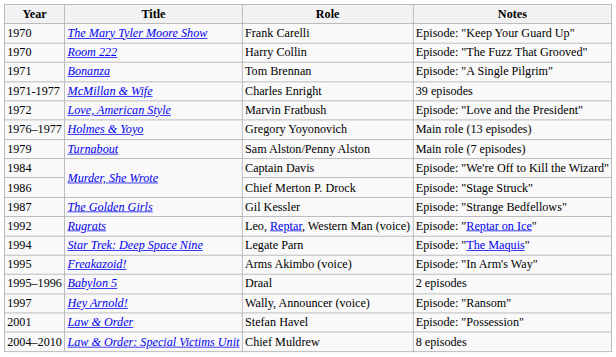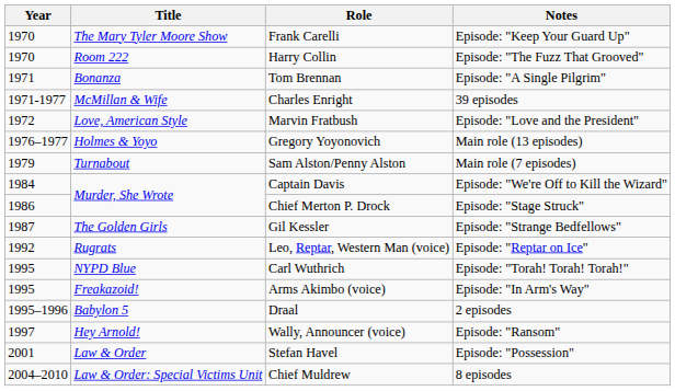- row: 1994 | Star Trek: Deep Space Nine | Legate Parn | Episode: "The Maquis"
+ row: 1995 | NYPD Blue | Carl Wuthrich | Episode: "Torah! Torah! Torah!"
